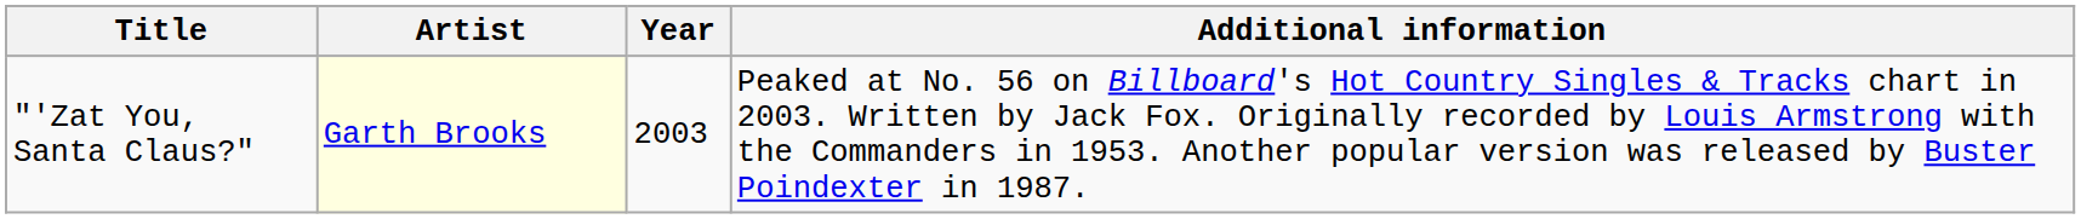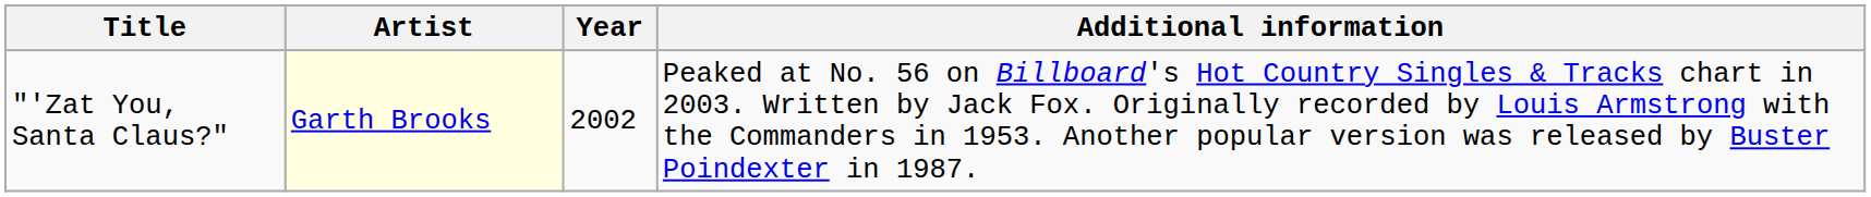"'Zat You, Santa Claus?" | Year: 2003 -> 2002
